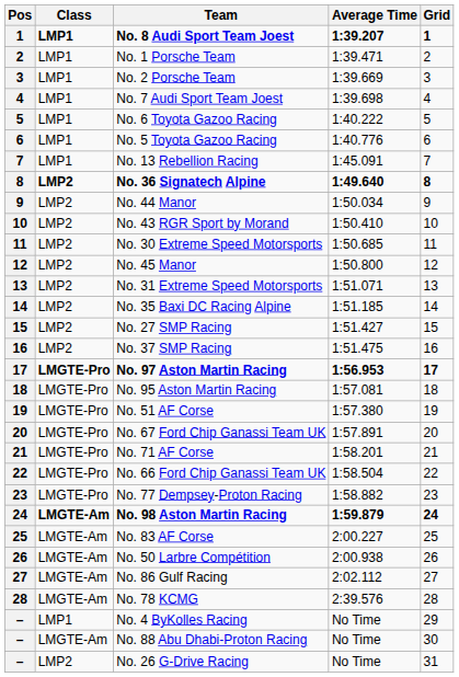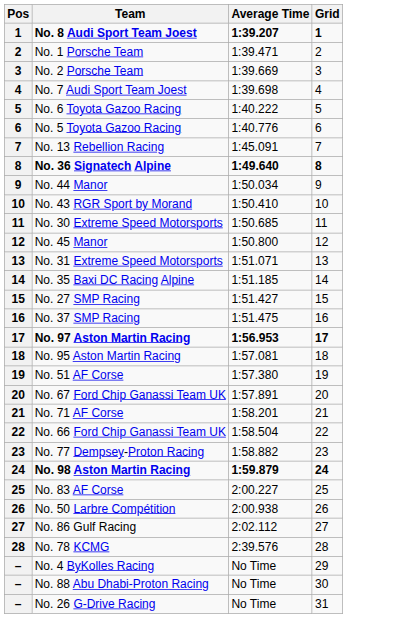- column: Class | LMP1 | LMP1 | LMP1 | LMP1 | LMP1 | LMP1 | LMP1 | LMP2 | LMP2 | LMP2 | LMP2 | LMP2 | LMP2 | LMP2 | LMP2 | LMP2 | LMGTE-Pro | LMGTE-Pro | LMGTE-Pro | LMGTE-Pro | LMGTE-Pro | LMGTE-Pro | LMGTE-Pro | LMGTE-Am | LMGTE-Am | LMGTE-Am | LMGTE-Am | LMGTE-Am | LMP1 | LMGTE-Am | LMP2
